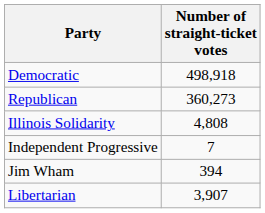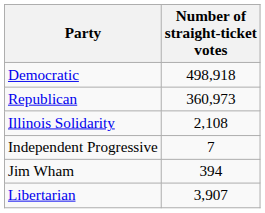Republican | Number of straight-ticket votes: 360,273 -> 360,973
Illinois Solidarity | Number of straight-ticket votes: 4,808 -> 2,108
